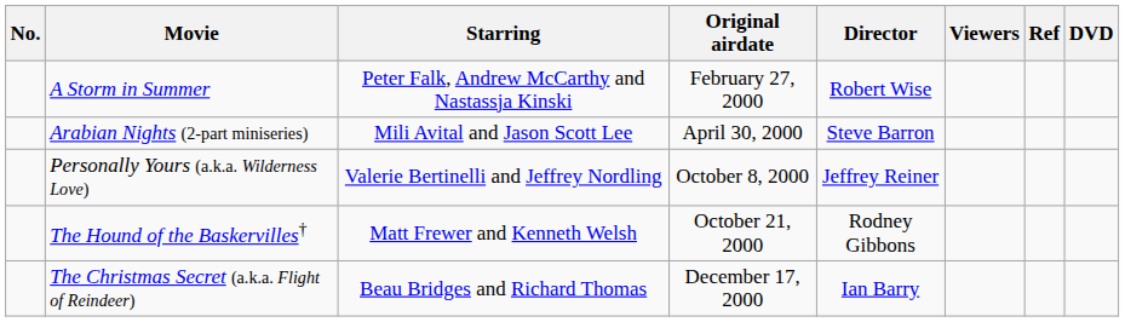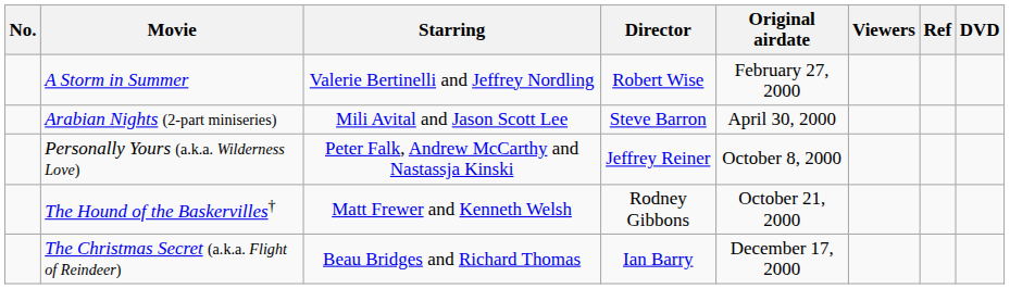columns swapped: Director <-> Original airdate
A Storm in Summer | Starring: Peter Falk, Andrew McCarthy and Nastassja Kinski -> Valerie Bertinelli and Jeffrey Nordling
Personally Yours (a.k.a. Wilderness Love) | Starring: Valerie Bertinelli and Jeffrey Nordling -> Peter Falk, Andrew McCarthy and Nastassja Kinski
